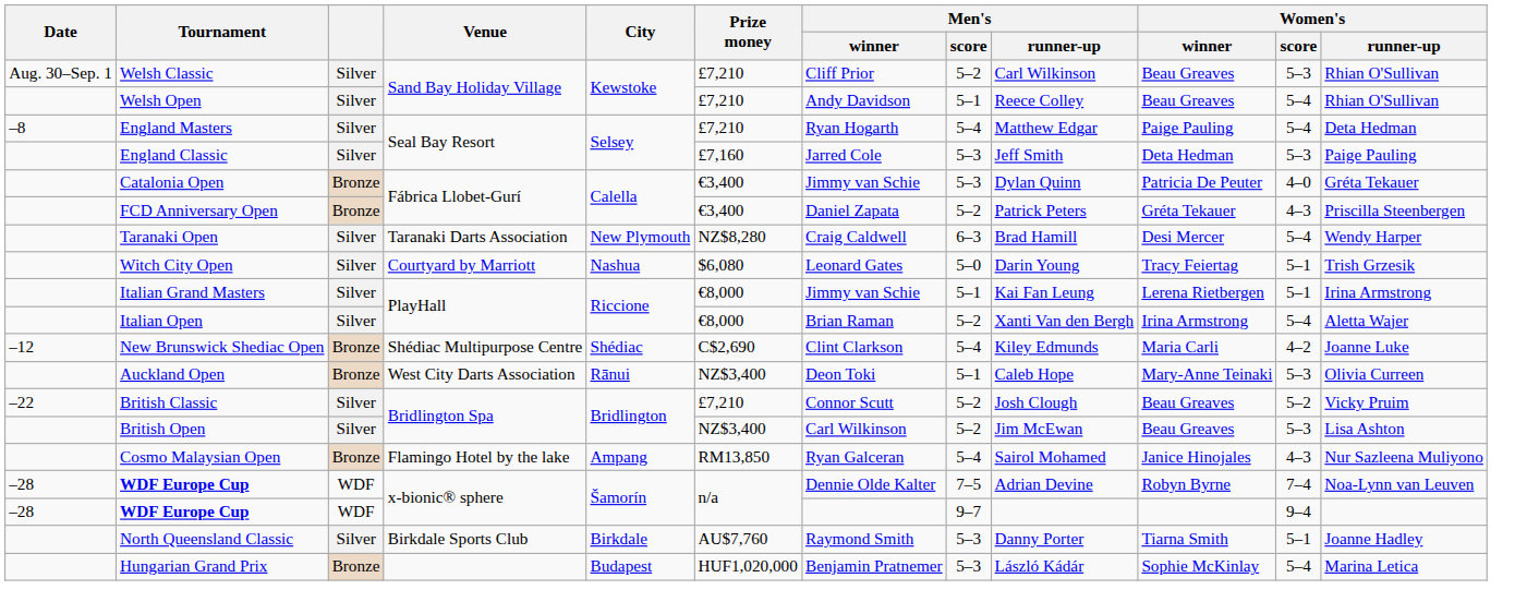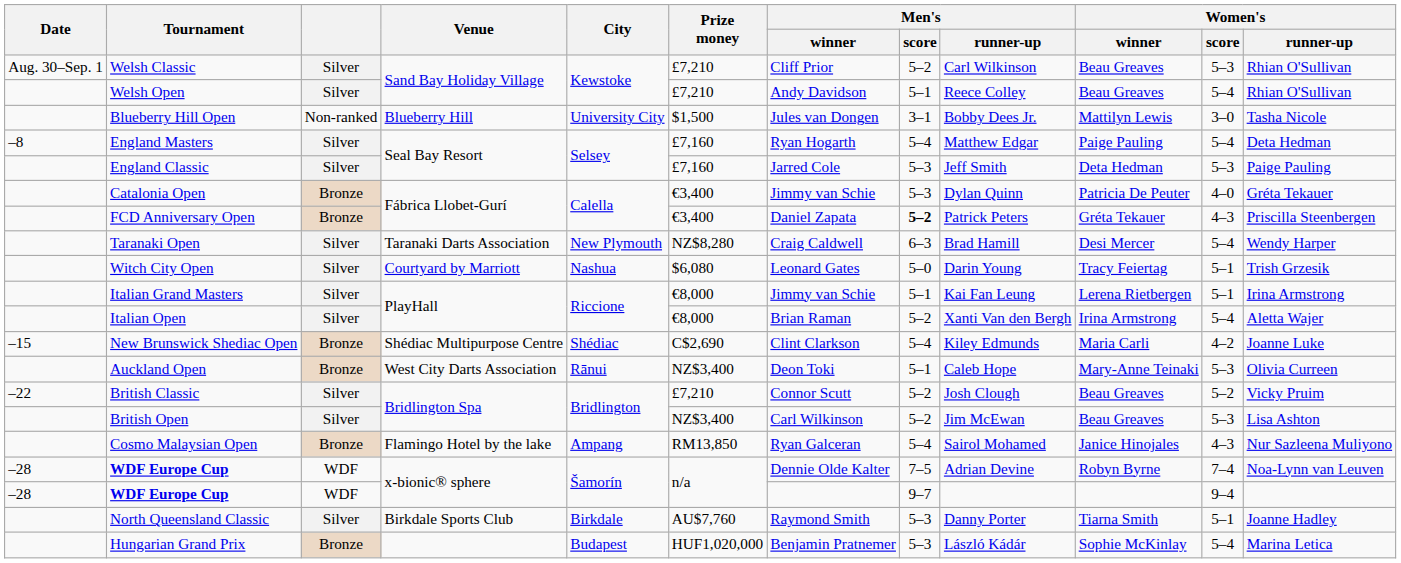+ row: Blueberry Hill Open | Non-ranked | Blueberry Hill | University City | $1,500 | Jules van Dongen | 3–1 | Bobby Dees Jr. | Mattilyn Lewis | 3–0 | Tasha Nicole
England Masters | Prize money: £7,210 -> £7,160
FCD Anniversary Open | Men's / score: normal -> bold
New Brunswick Shediac Open | Date: –12 -> –15
